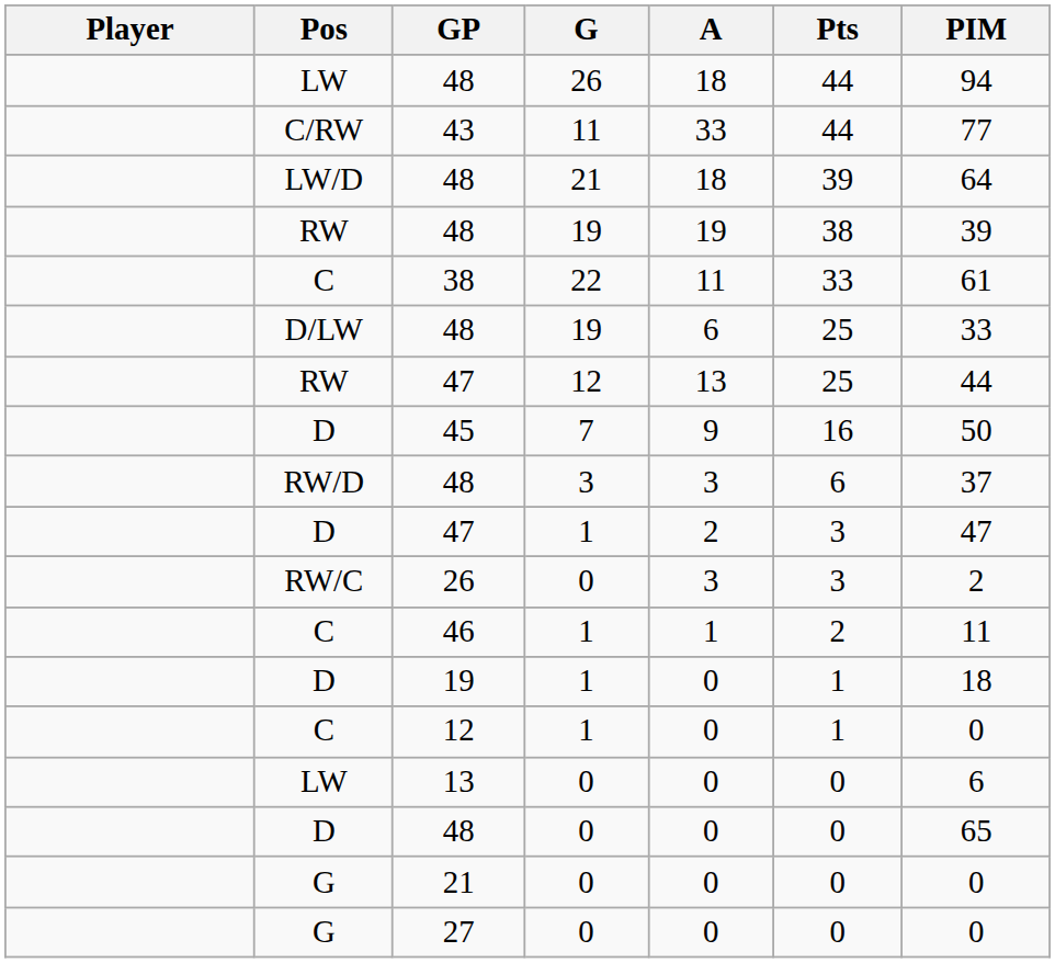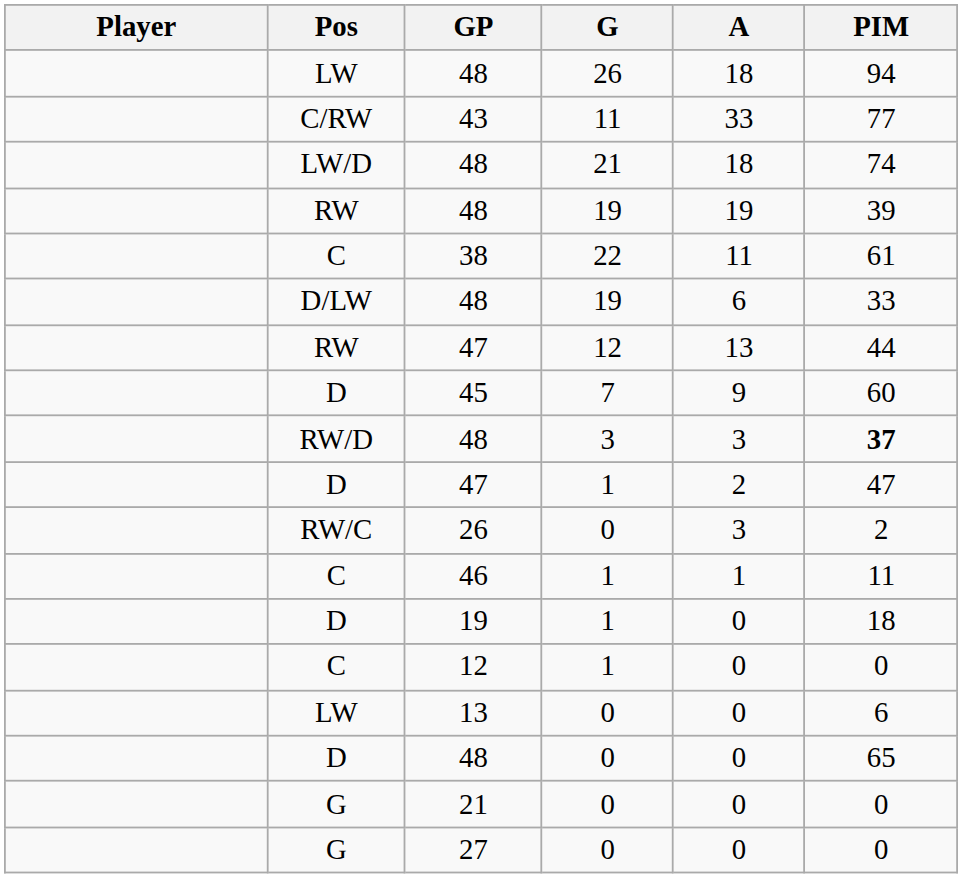- column: Pts | 44 | 44 | 39 | 38 | 33 | 25 | 25 | 16 | 6 | 3 | 3 | 2 | 1 | 1 | 0 | 0 | 0 | 0
LW/D / 48 | PIM: 64 -> 74
45 | PIM: 50 -> 60
RW/D / 48 | PIM: normal -> bold
